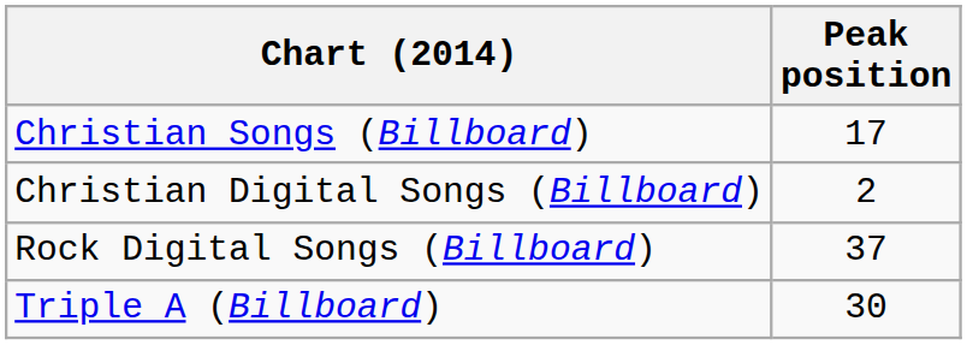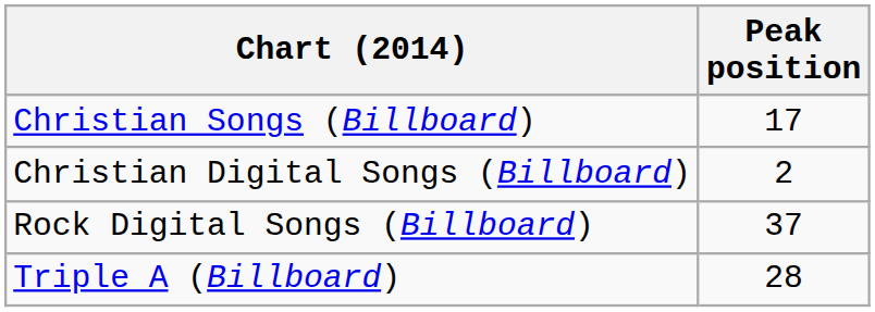Triple A (Billboard) | Peak position: 30 -> 28
